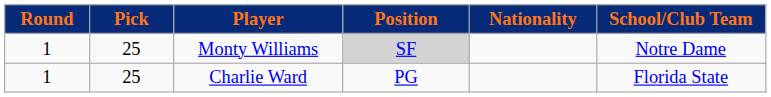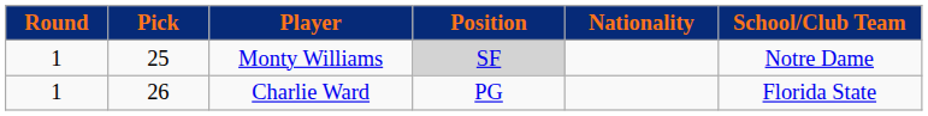Charlie Ward | Pick: 25 -> 26
